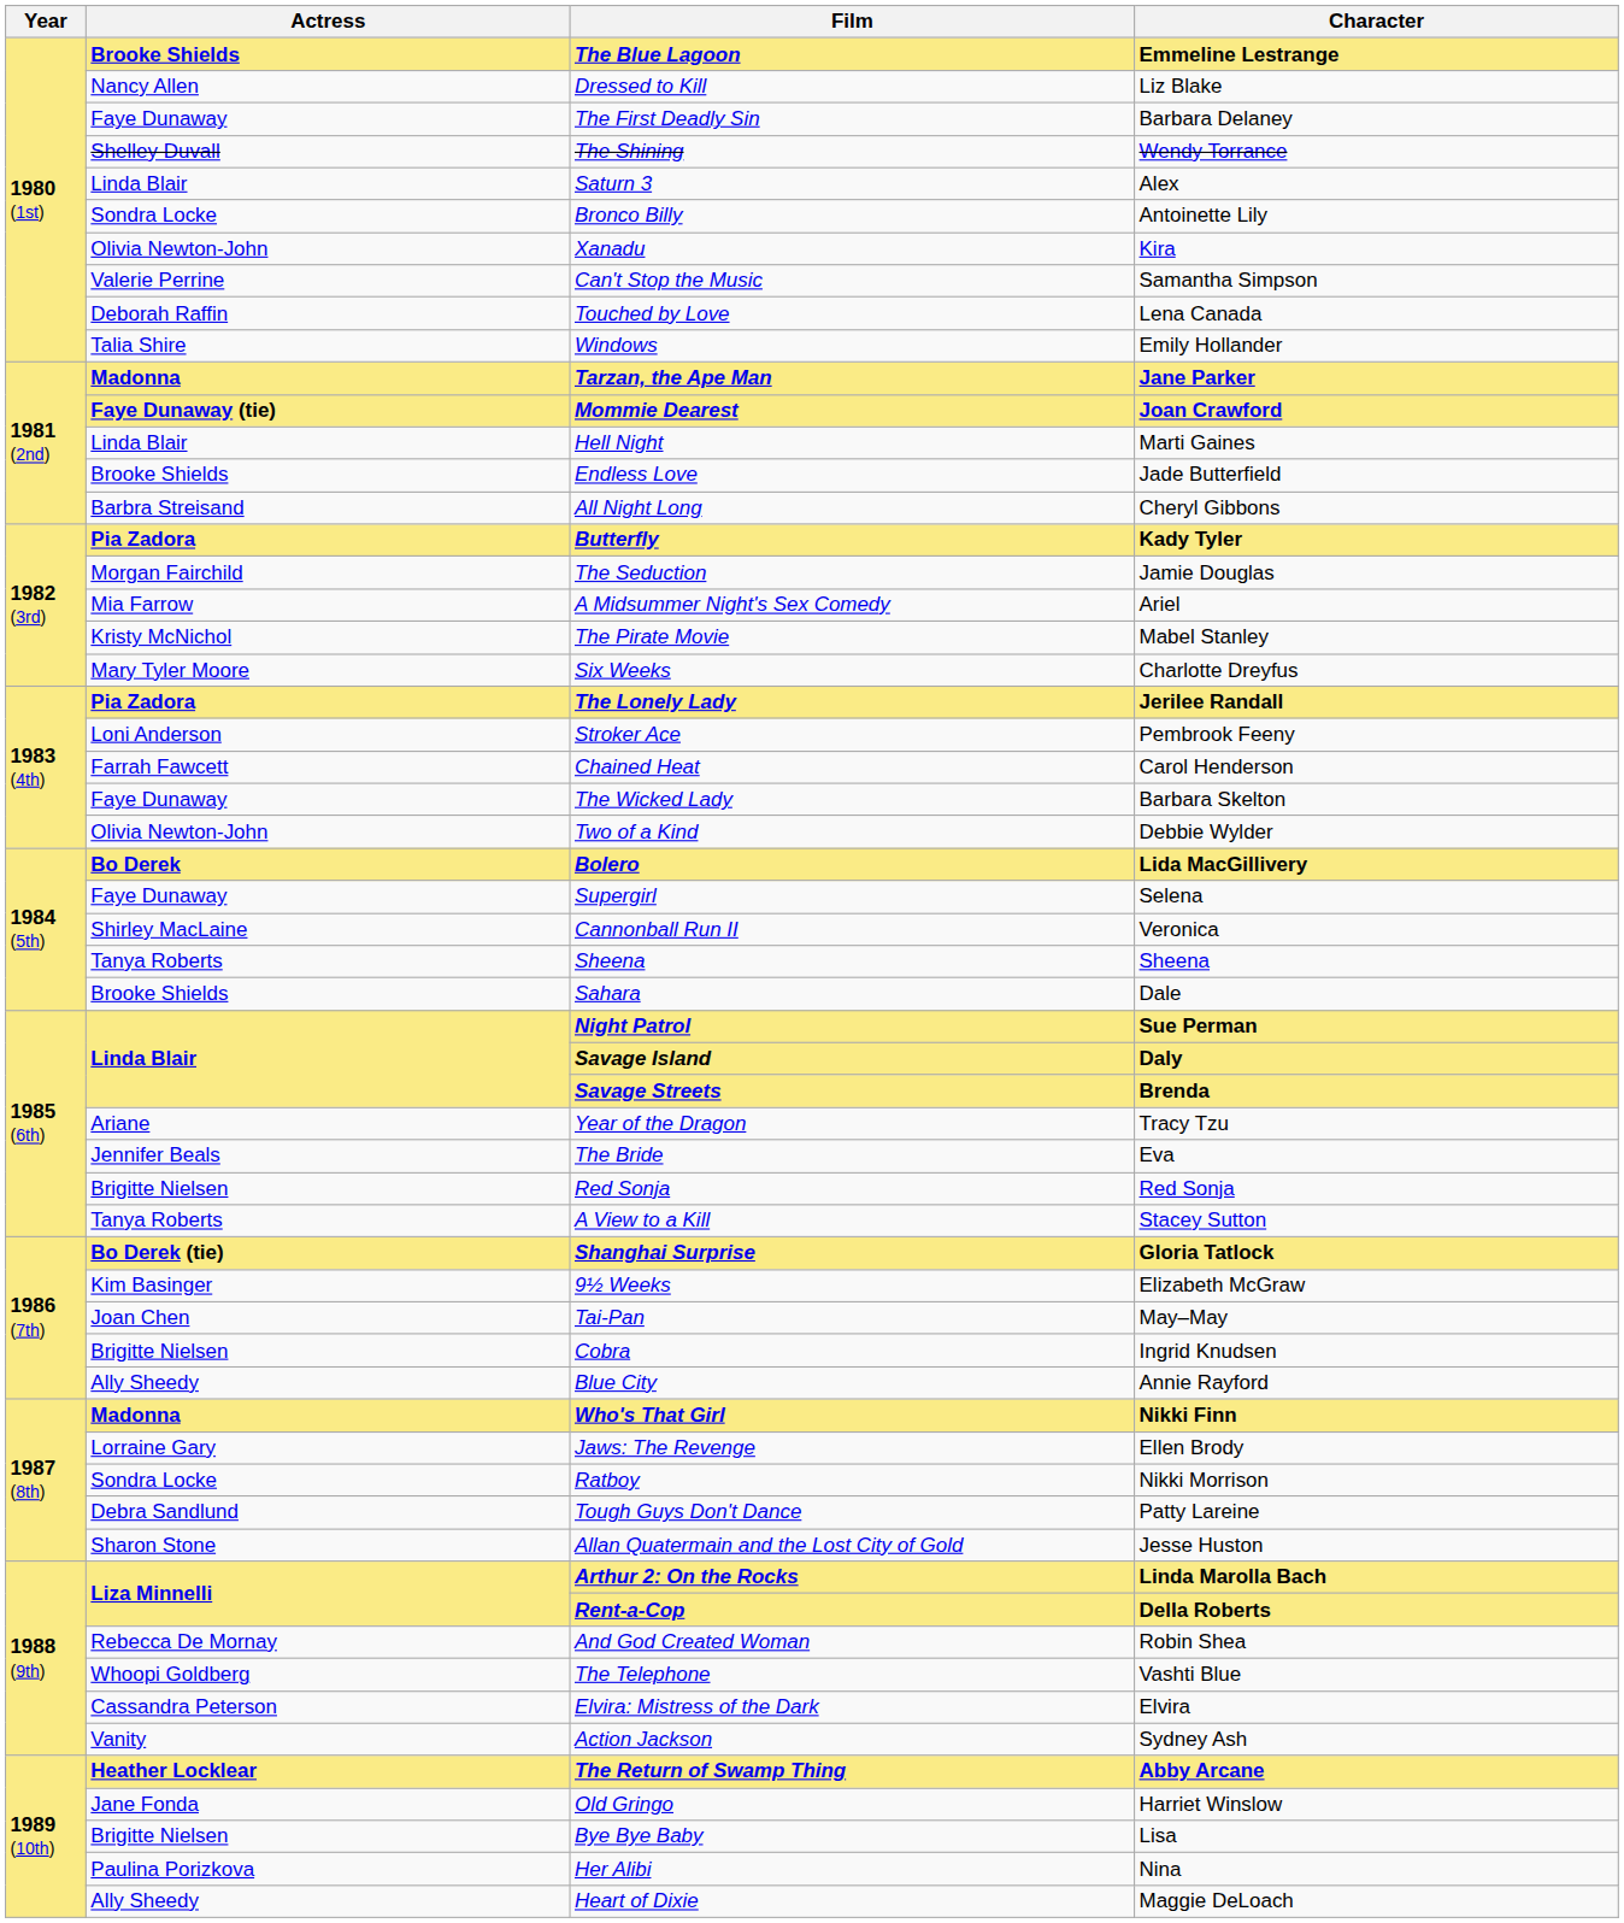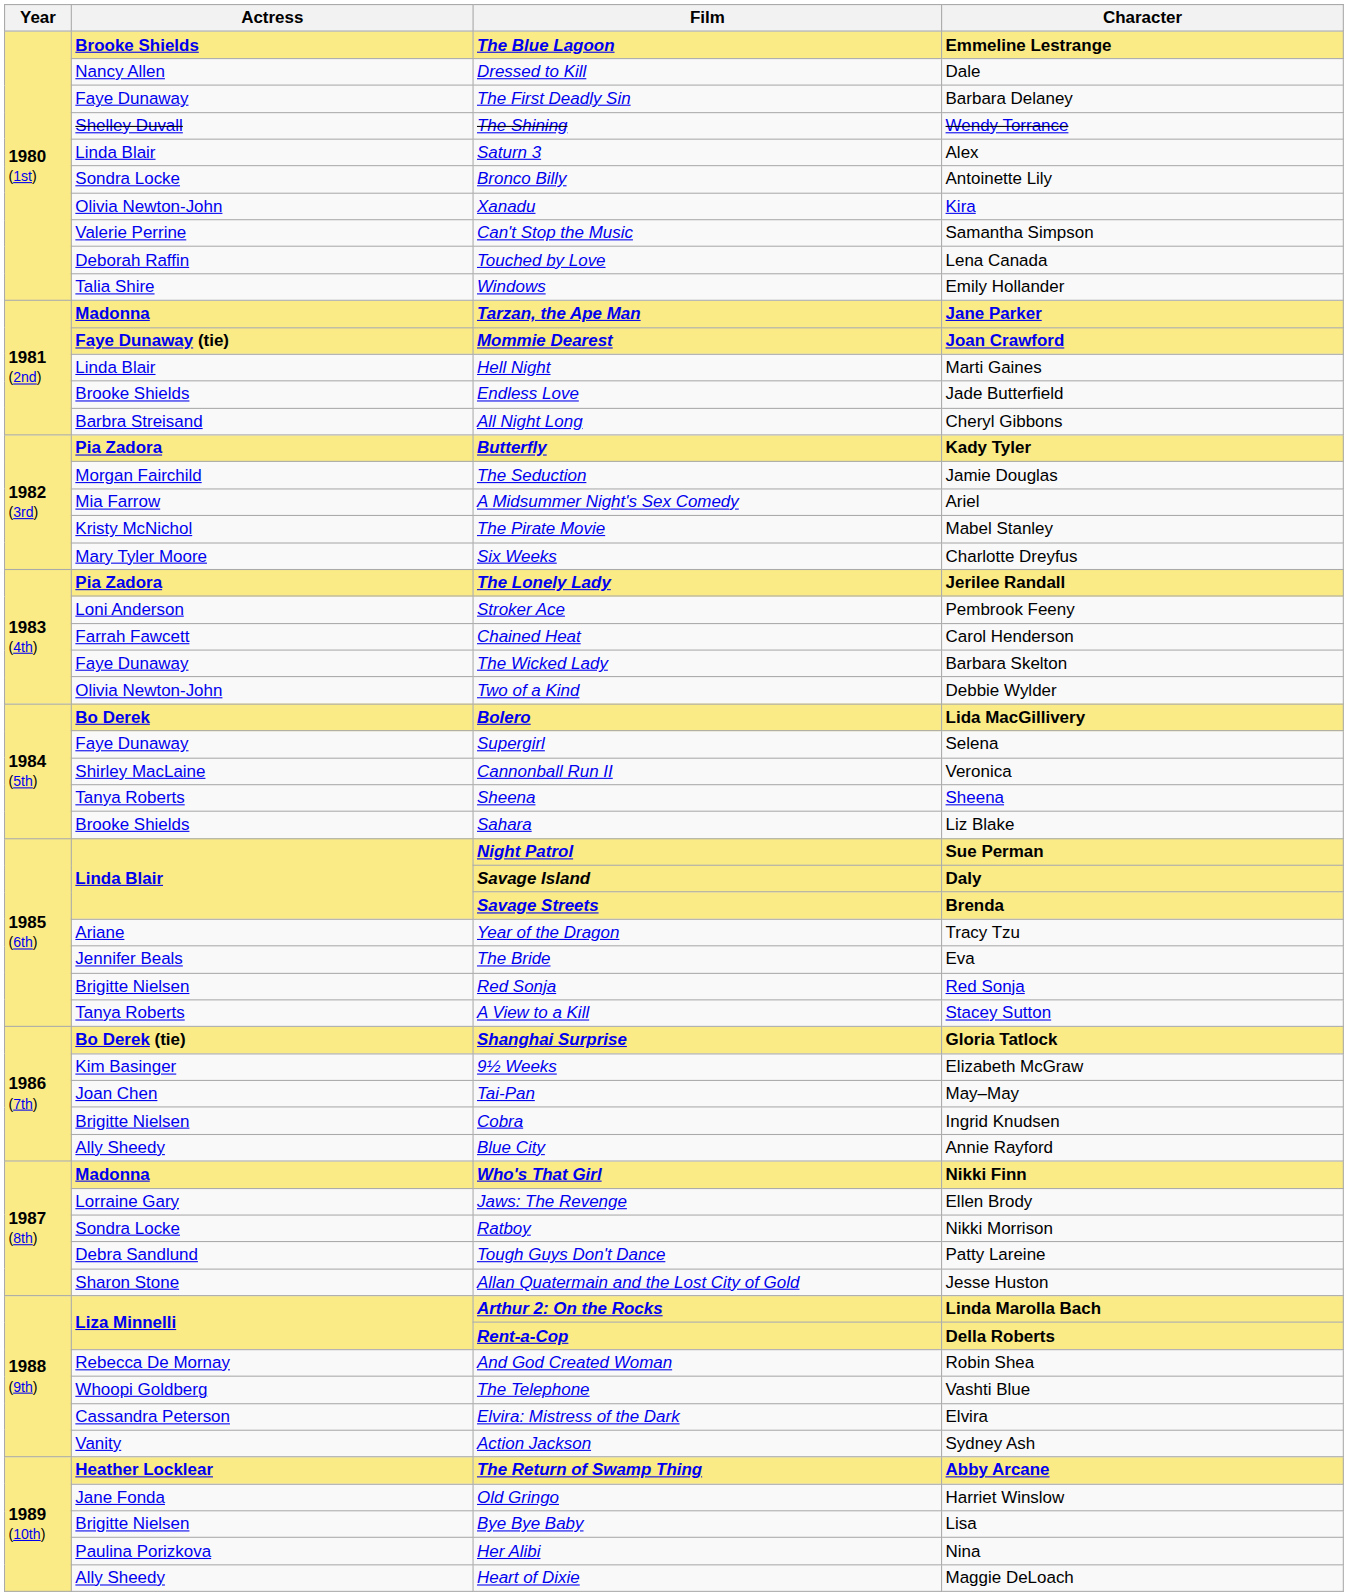Dressed to Kill | Character: Liz Blake -> Dale
Sahara | Character: Dale -> Liz Blake
